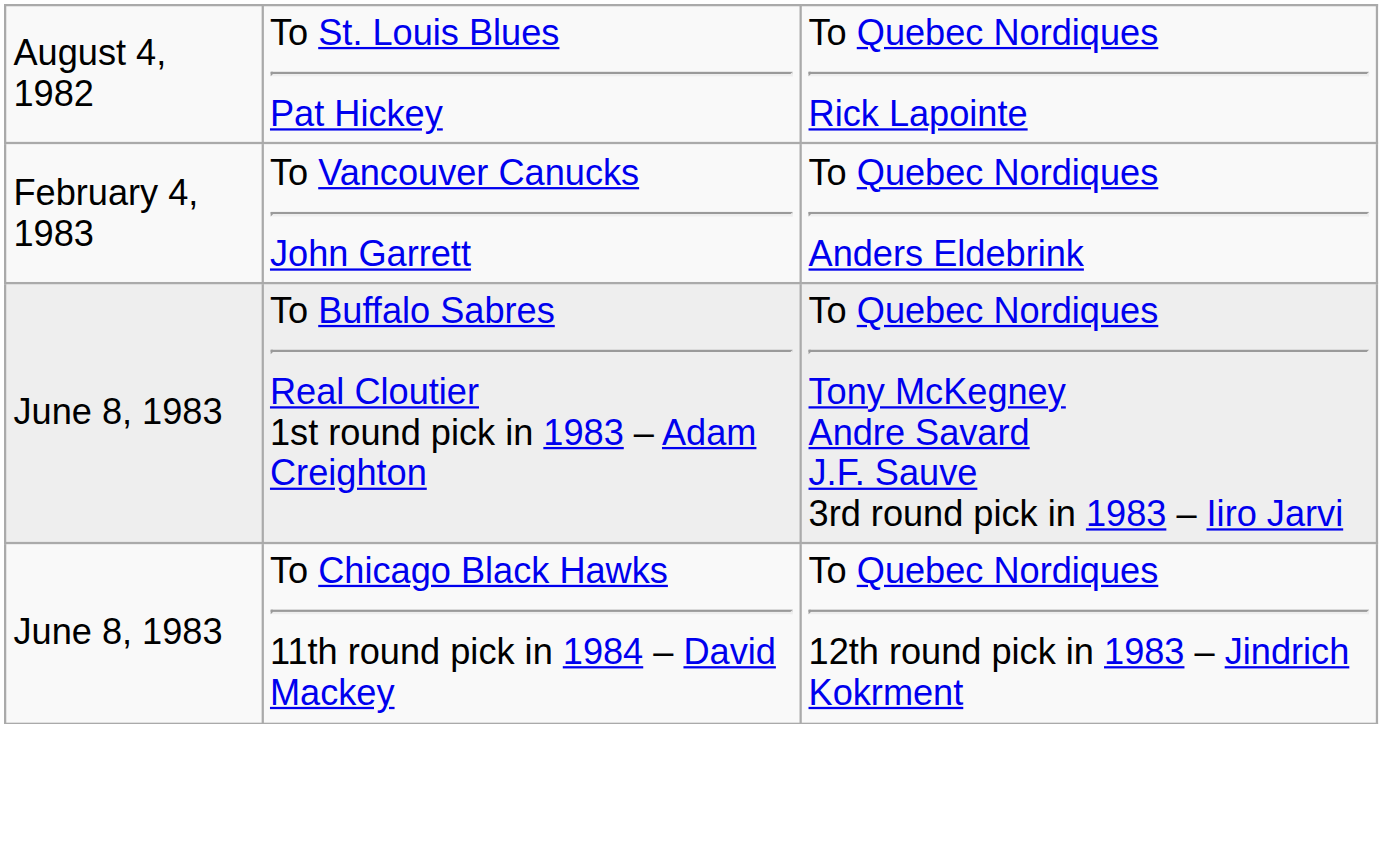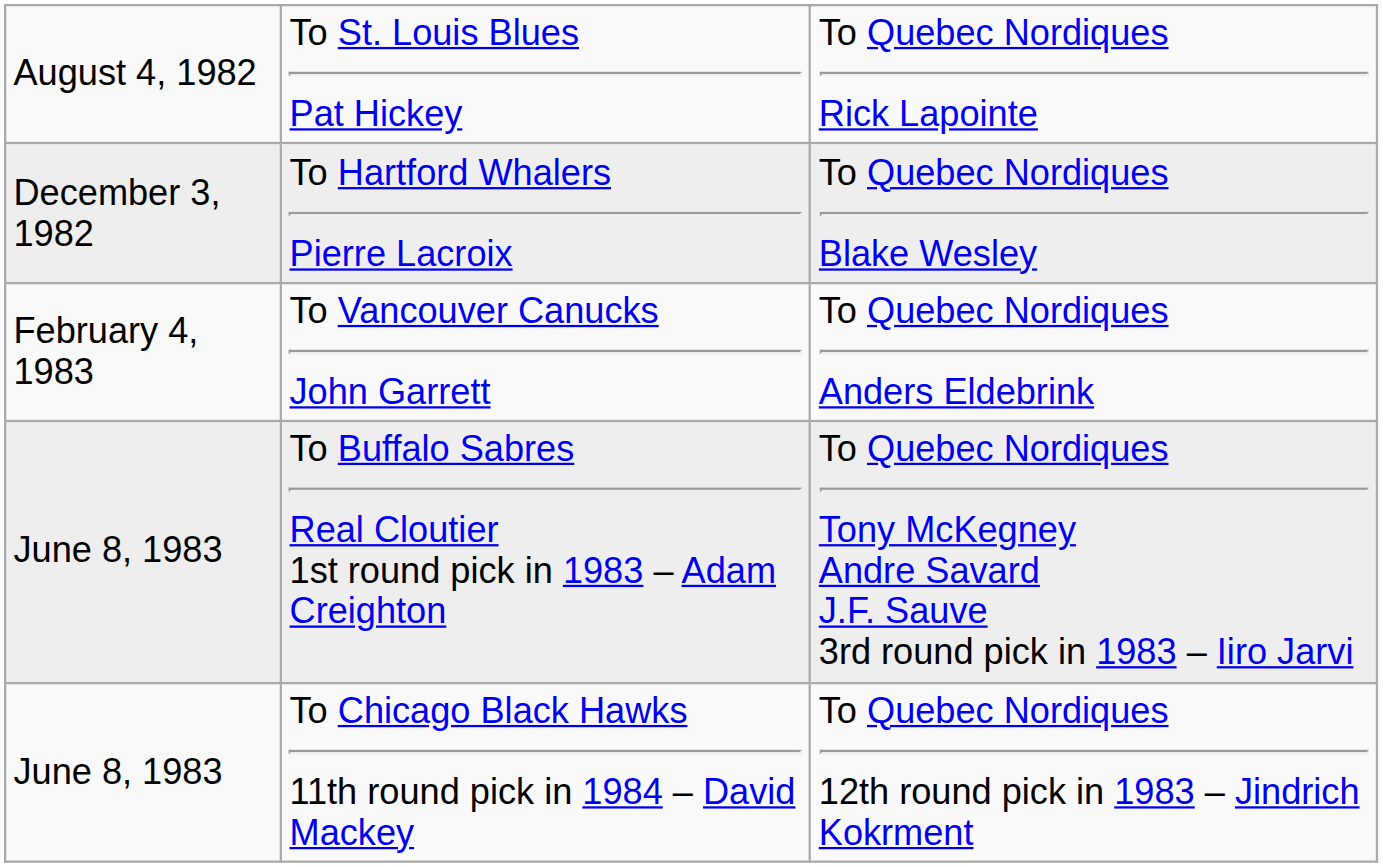+ row: December 3, 1982 | To Hartford Whalers Pierre Lacroix | To Quebec Nordiques Blake Wesley
